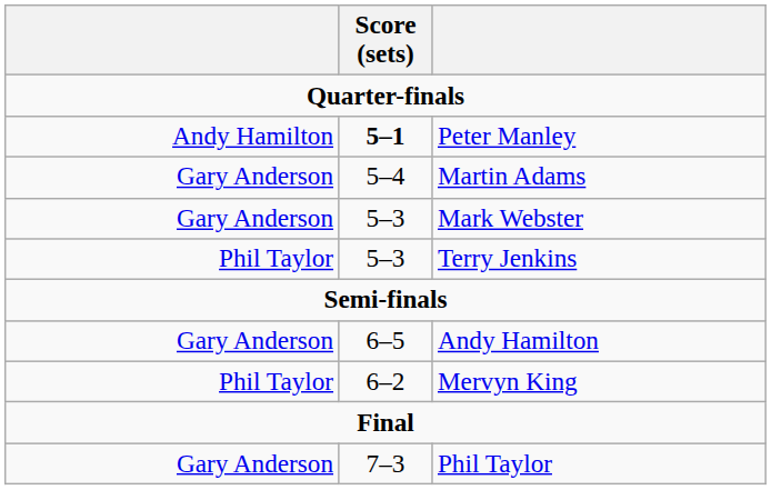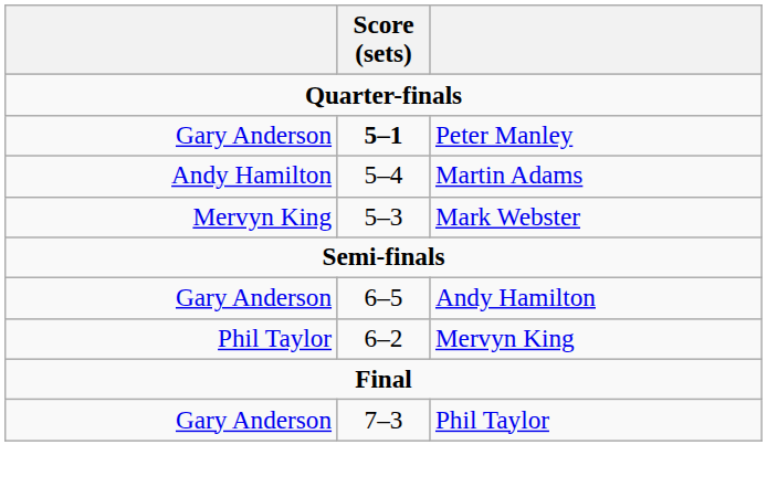Peter Manley | column 1: Andy Hamilton -> Gary Anderson
Martin Adams | column 1: Gary Anderson -> Andy Hamilton
Mark Webster | column 1: Gary Anderson -> Mervyn King
- row: Phil Taylor | 5–3 | Terry Jenkins
